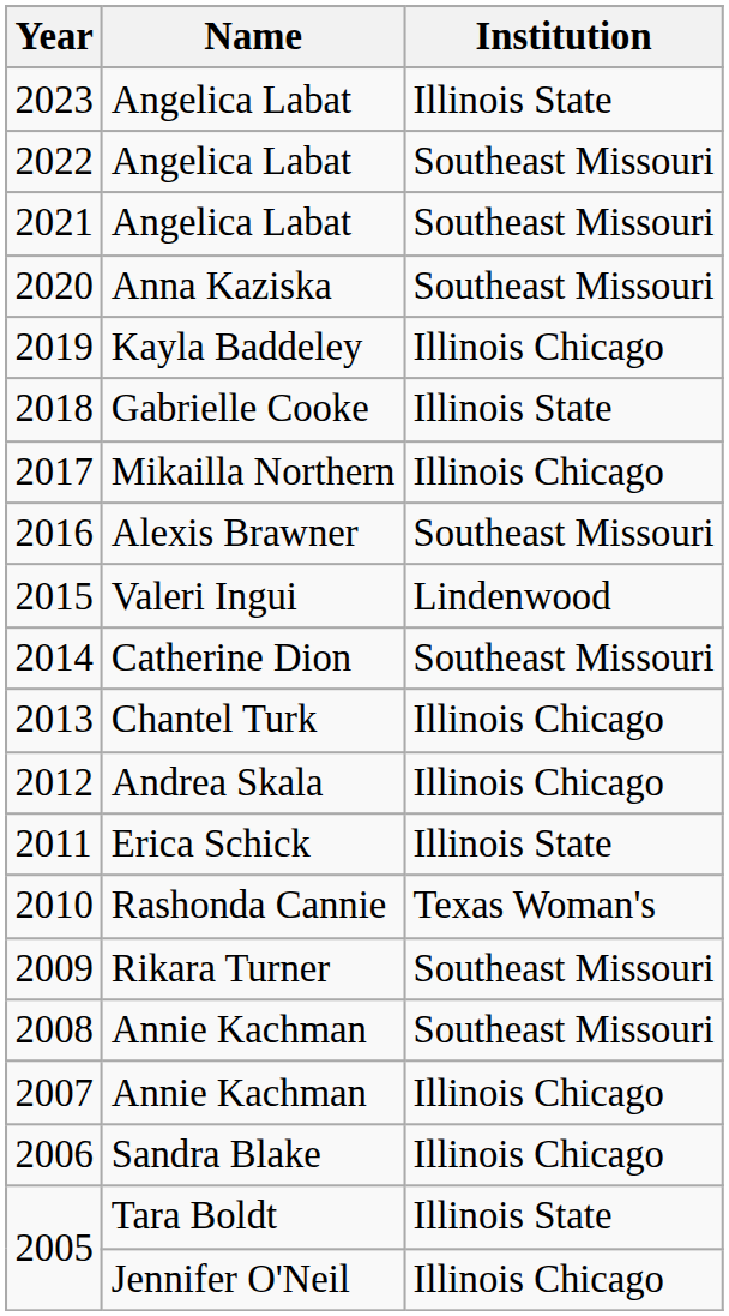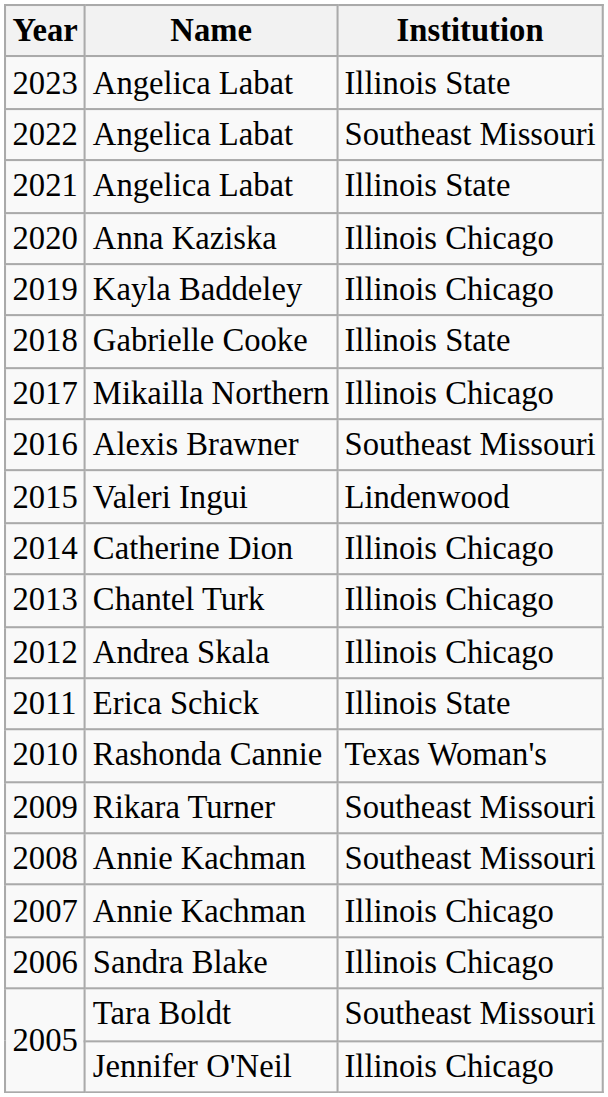2021 | Institution: Southeast Missouri -> Illinois State
2020 | Institution: Southeast Missouri -> Illinois Chicago
2014 | Institution: Southeast Missouri -> Illinois Chicago
2005 / Tara Boldt | Institution: Illinois State -> Southeast Missouri
